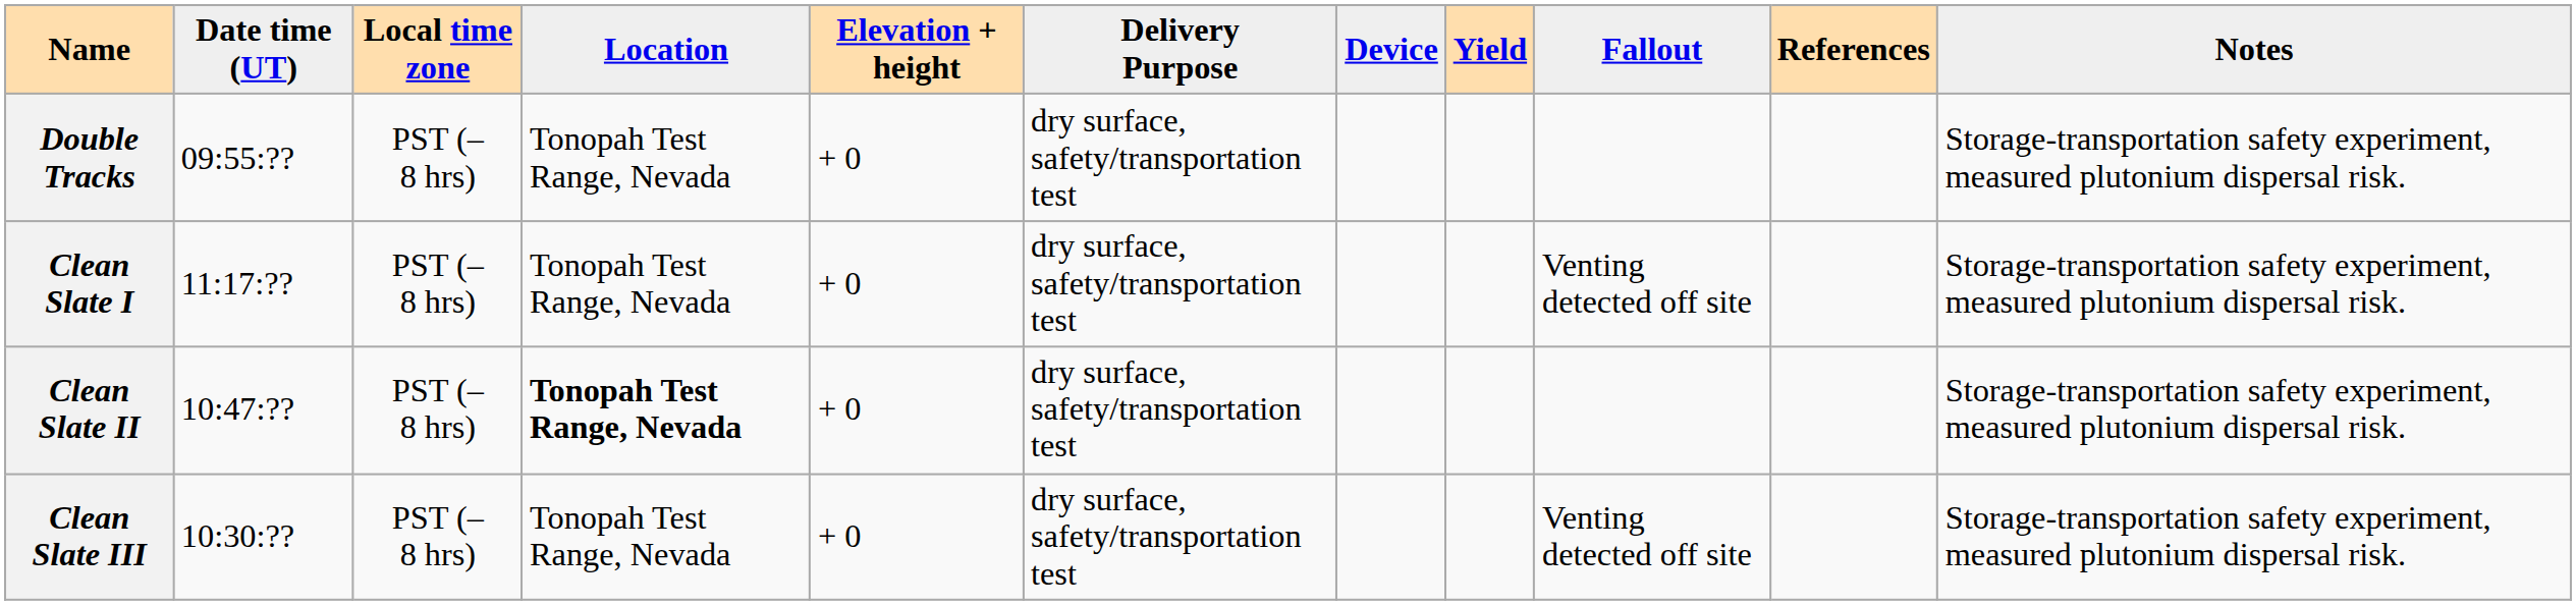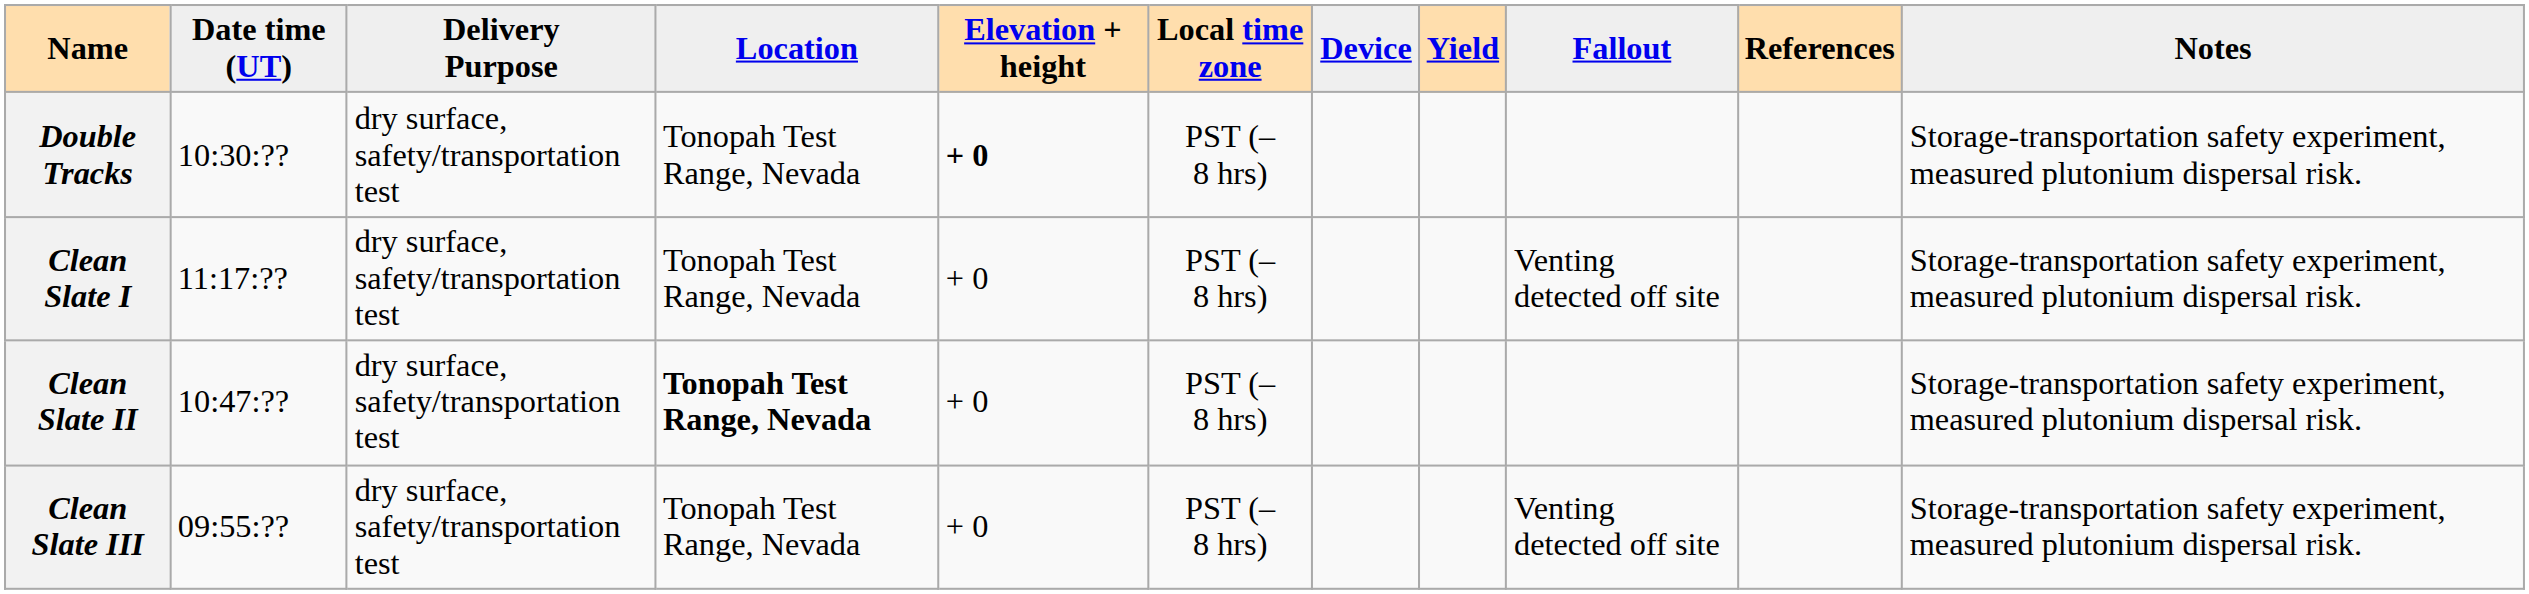columns swapped: Local time zone <-> Delivery Purpose
Double Tracks | Date time (UT): 09:55:?? -> 10:30:??
Double Tracks | Elevation + height: normal -> bold
Clean Slate III | Date time (UT): 10:30:?? -> 09:55:??
